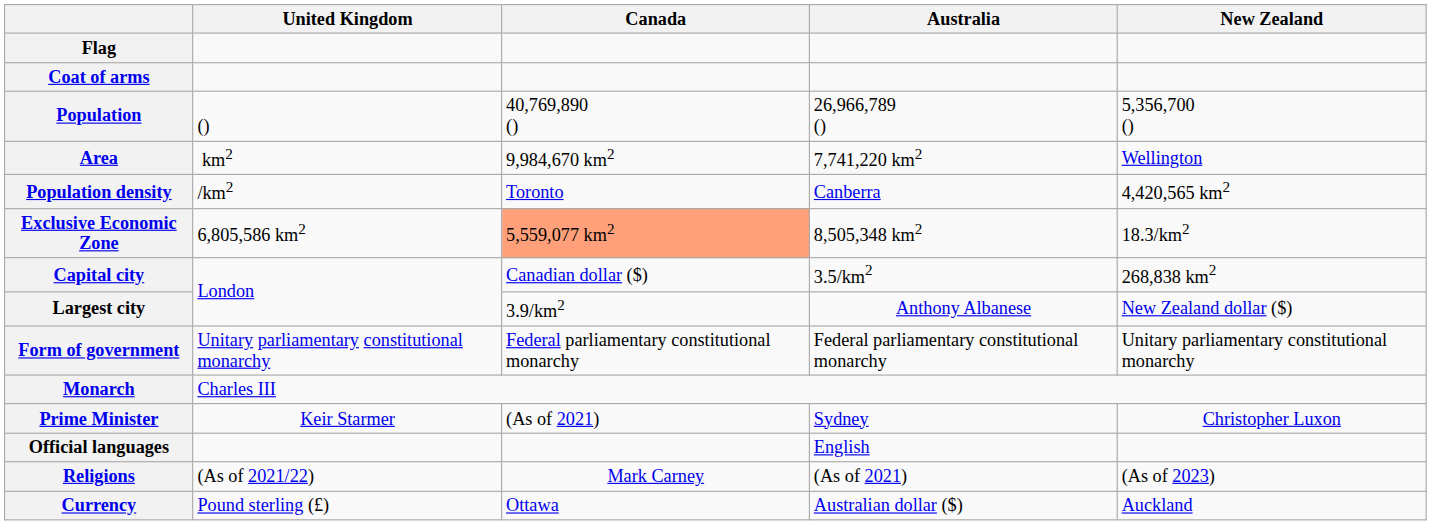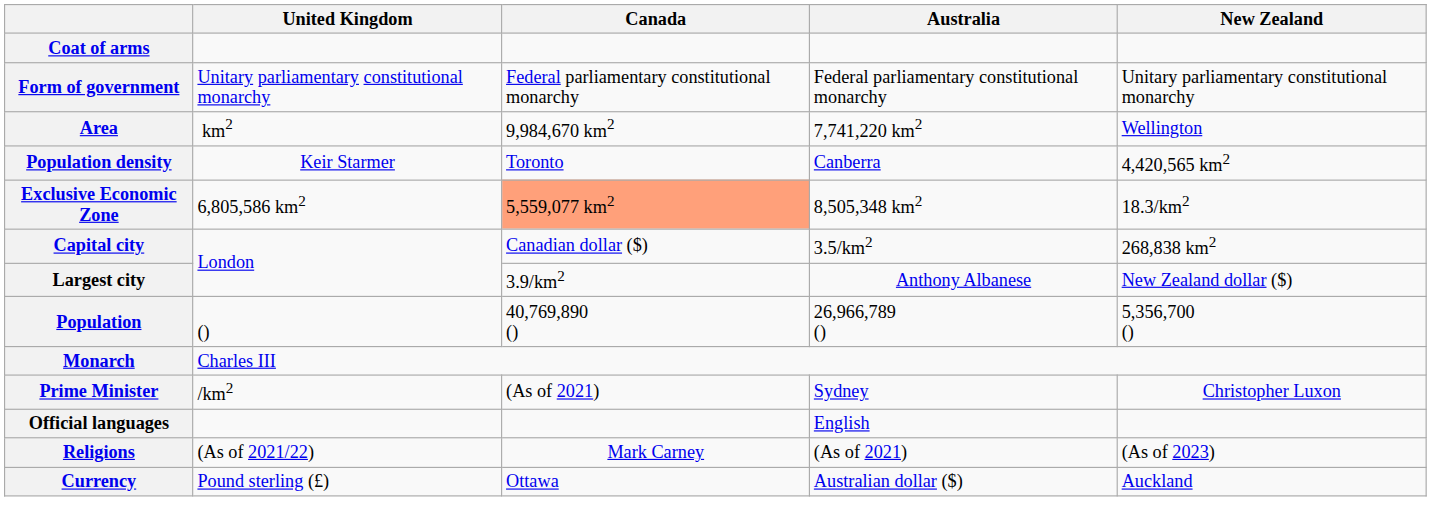- row: Flag
rows swapped: Population <-> Form of government
Population density | United Kingdom: /km2 -> Keir Starmer
Prime Minister | United Kingdom: Keir Starmer -> /km2
